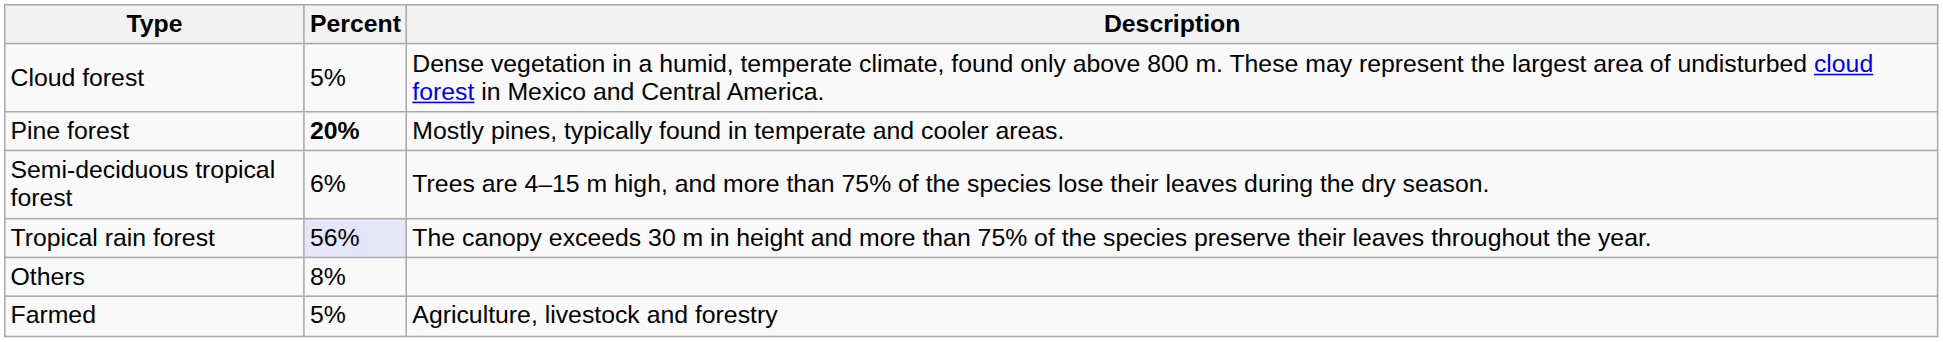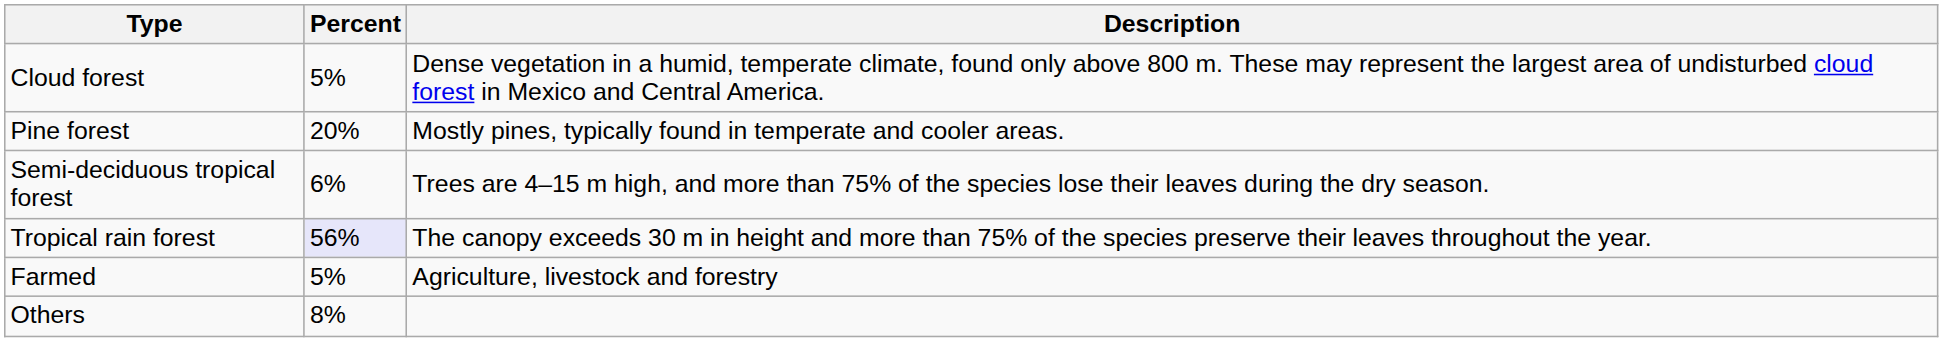Pine forest | Percent: bold -> normal
rows swapped: Farmed <-> Others
